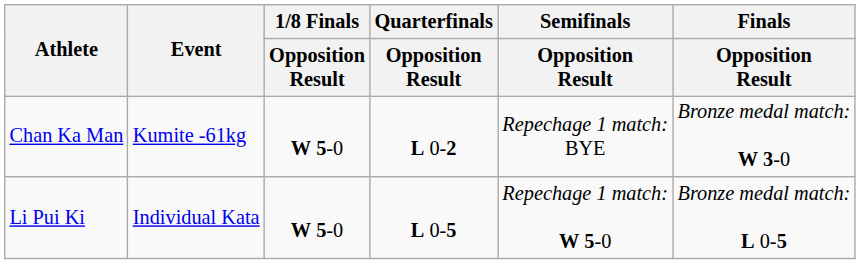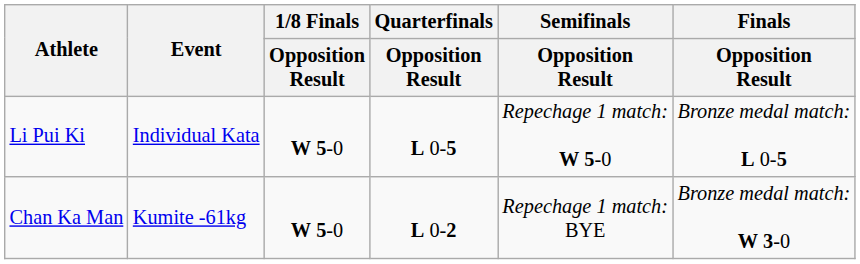rows swapped: Li Pui Ki <-> Chan Ka Man
